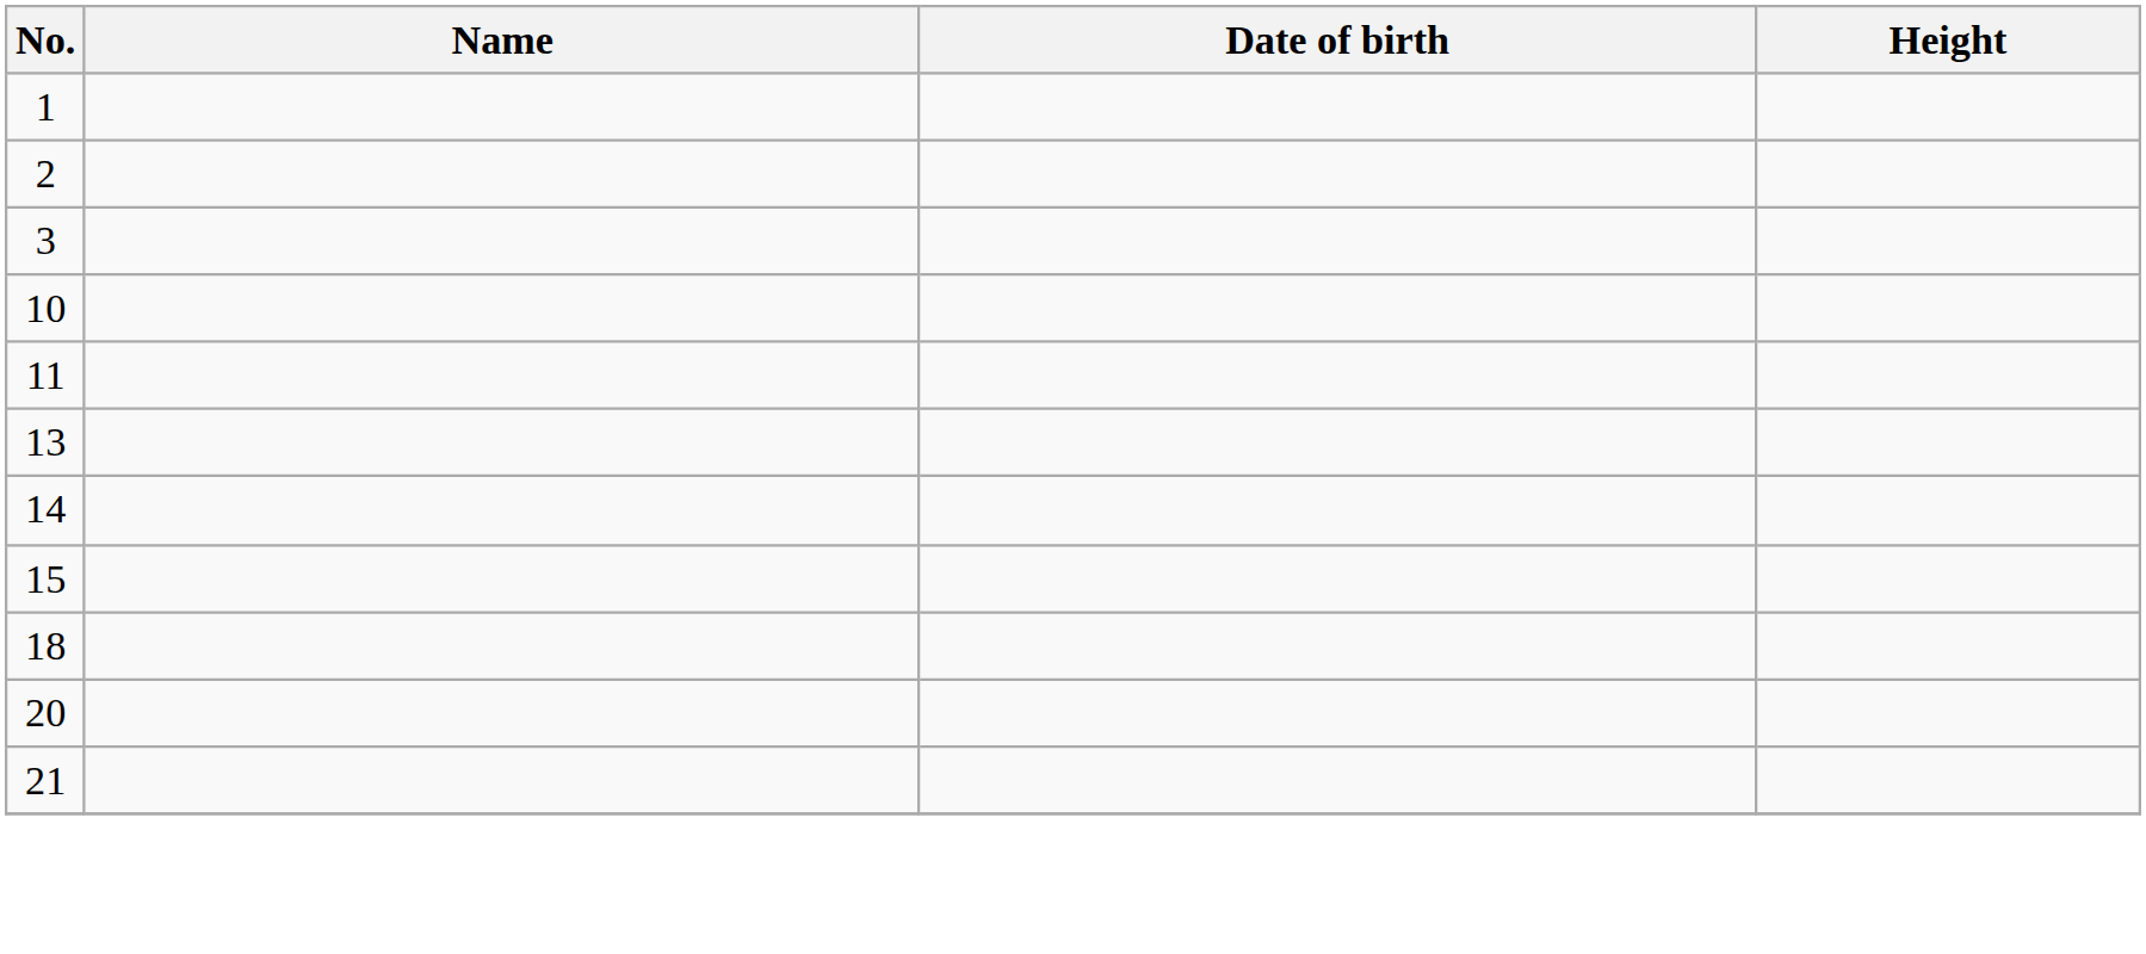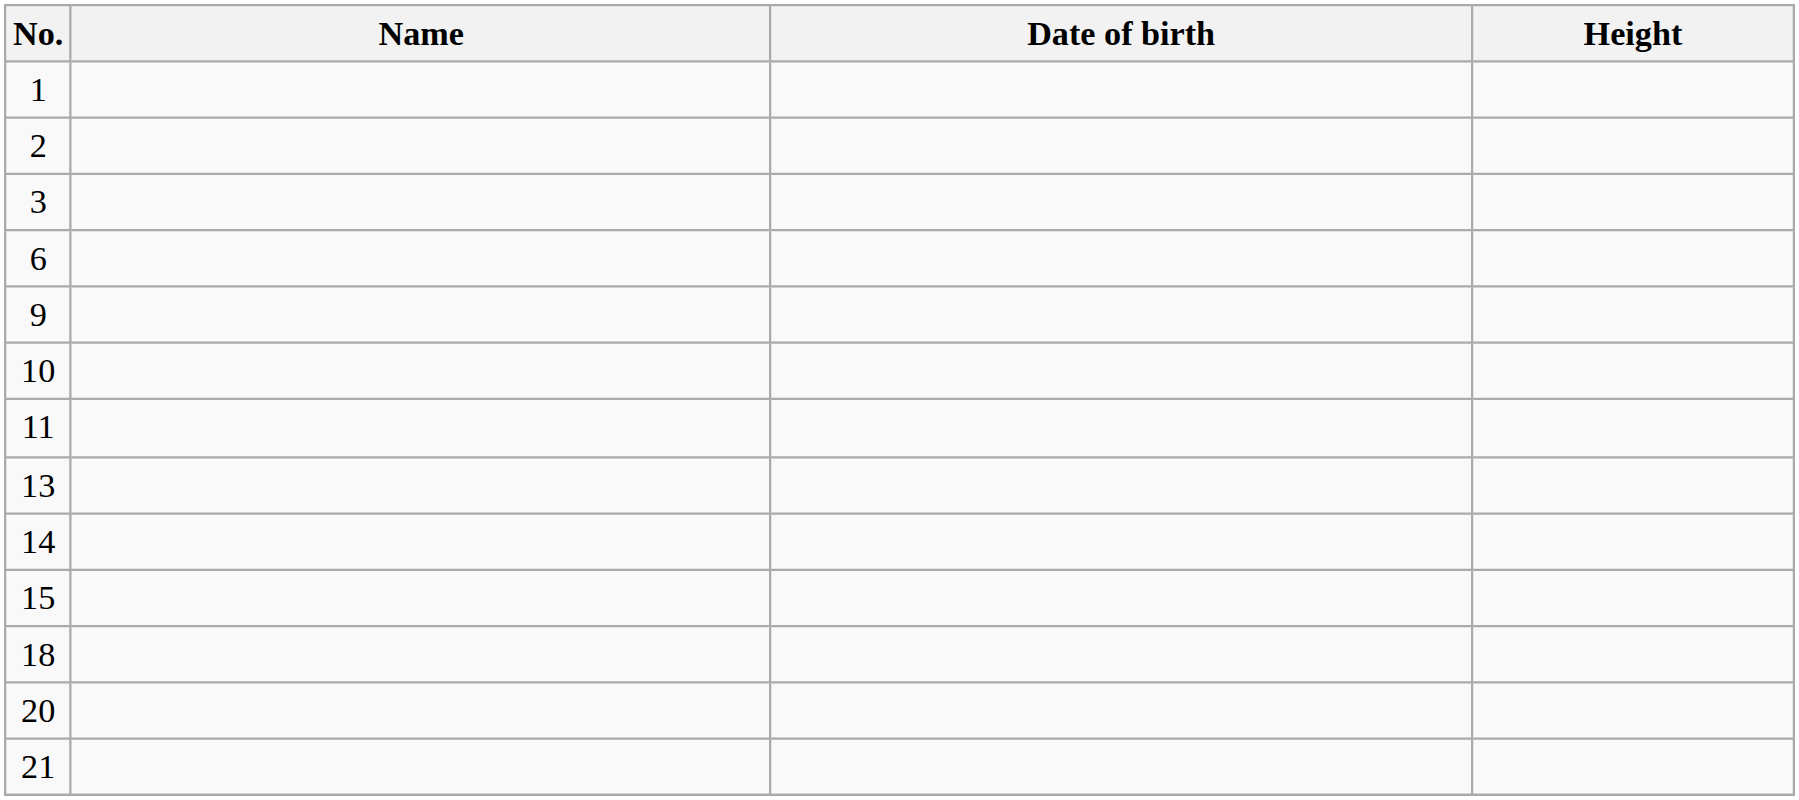+ row: 6
+ row: 9
